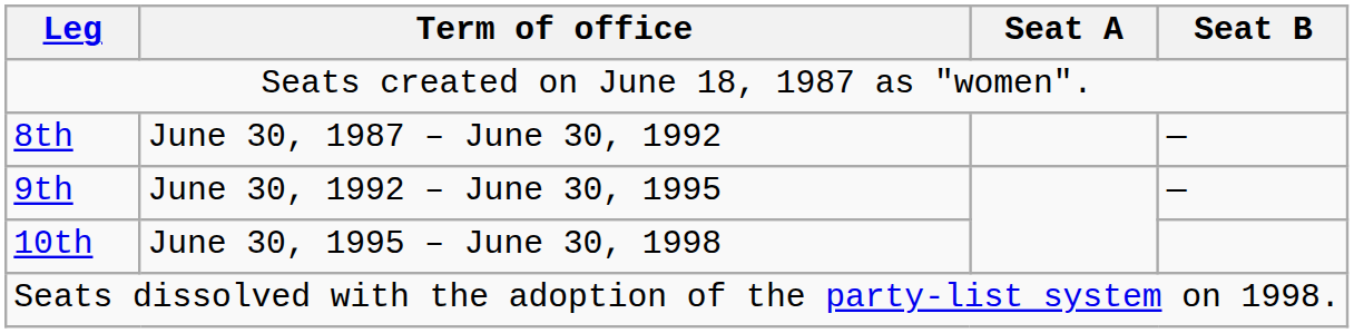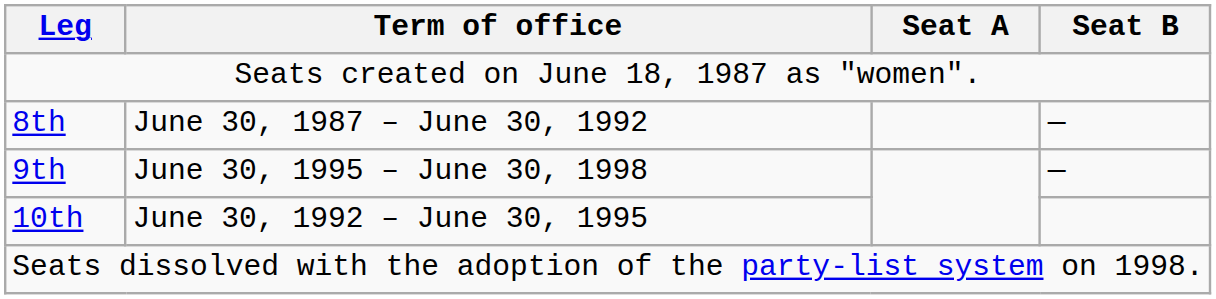9th | Term of office: June 30, 1992 – June 30, 1995 -> June 30, 1995 – June 30, 1998
10th | Term of office: June 30, 1995 – June 30, 1998 -> June 30, 1992 – June 30, 1995
